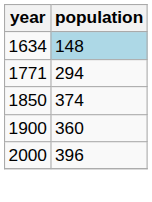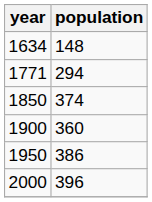1634 | population: lightblue background -> no background
+ row: 1950 | 386
